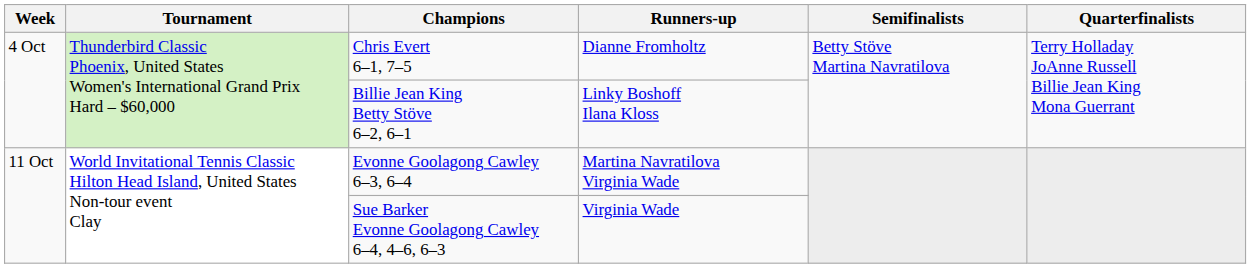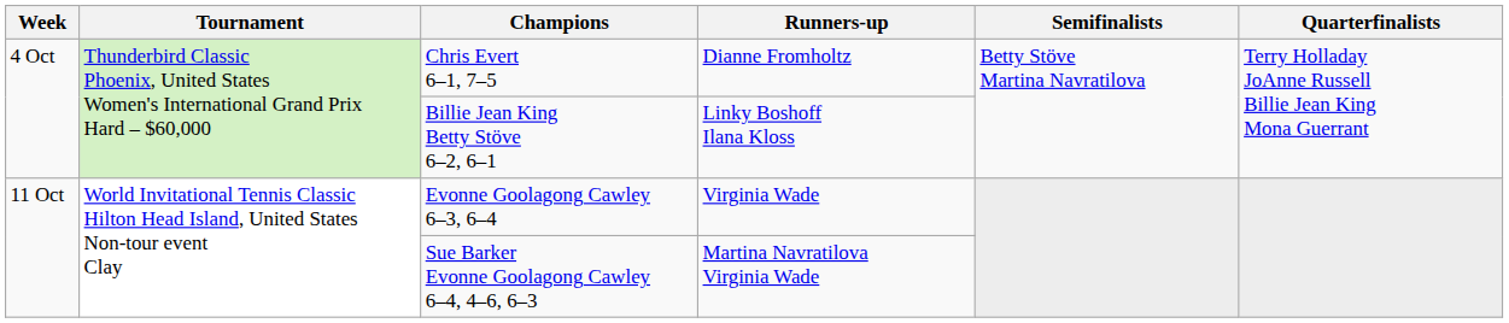Evonne Goolagong Cawley 6–3, 6–4 | Runners-up: Martina Navratilova Virginia Wade -> Virginia Wade
Sue Barker Evonne Goolagong Cawley 6–4, 4–6, 6–3 | Runners-up: Virginia Wade -> Martina Navratilova Virginia Wade
